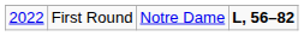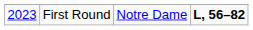First Round | column 1: 2022 -> 2023
